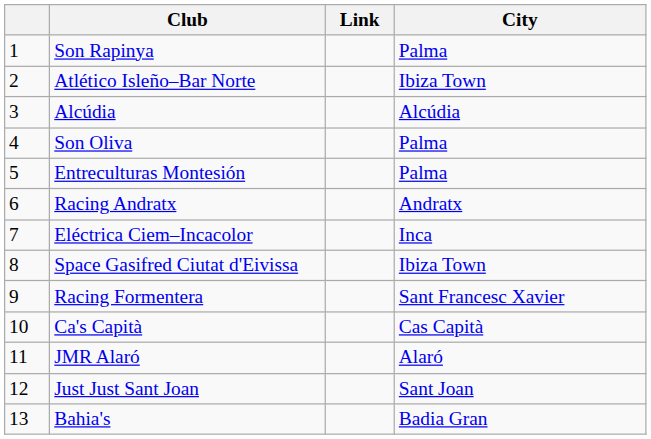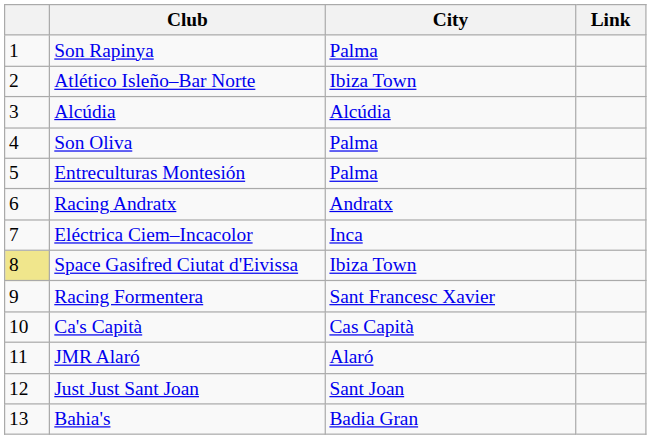columns swapped: City <-> Link
Space Gasifred Ciutat d'Eivissa | column 1: no background -> khaki background
